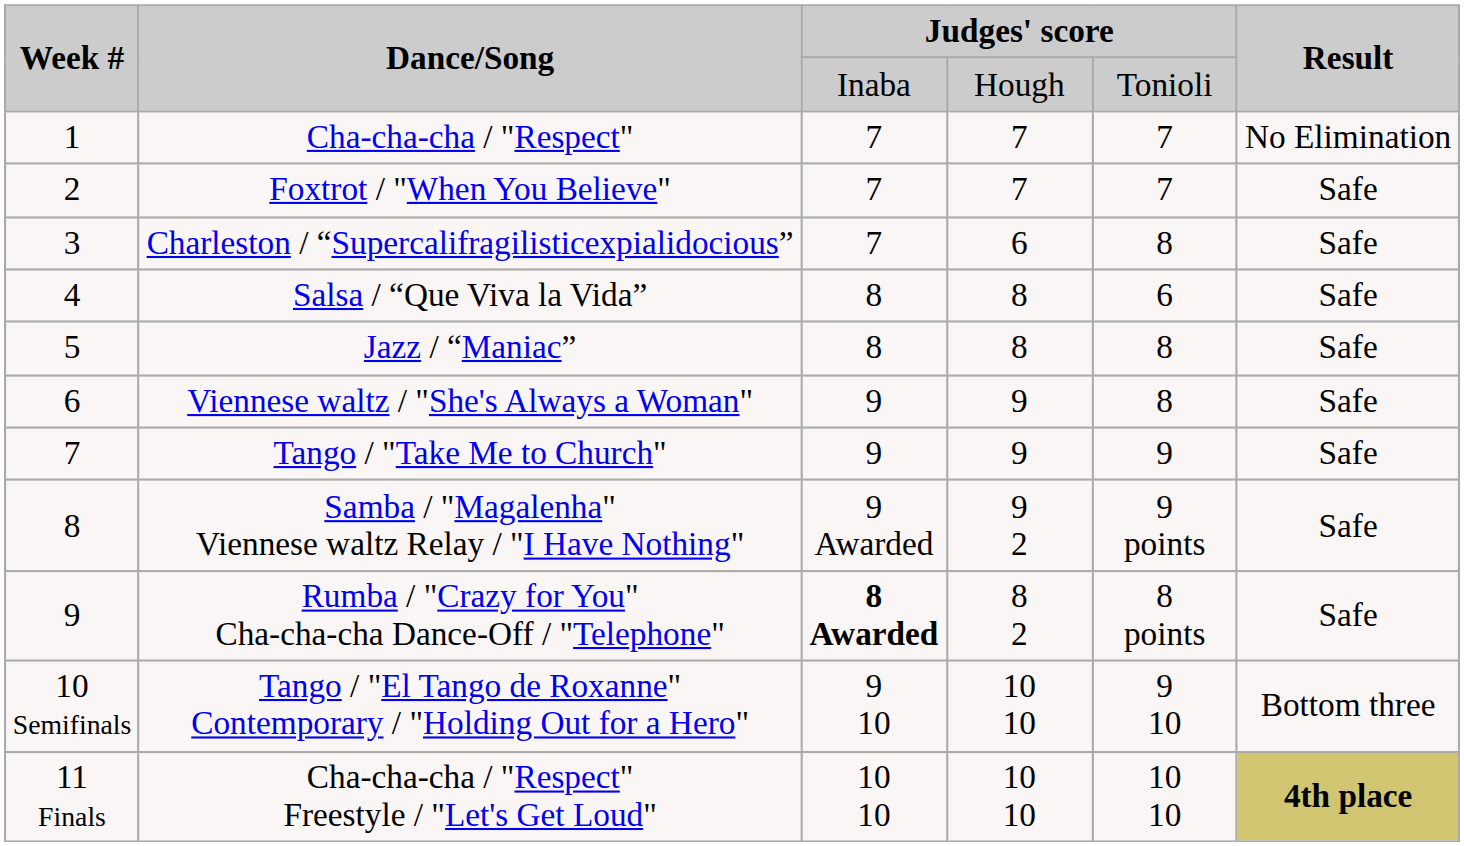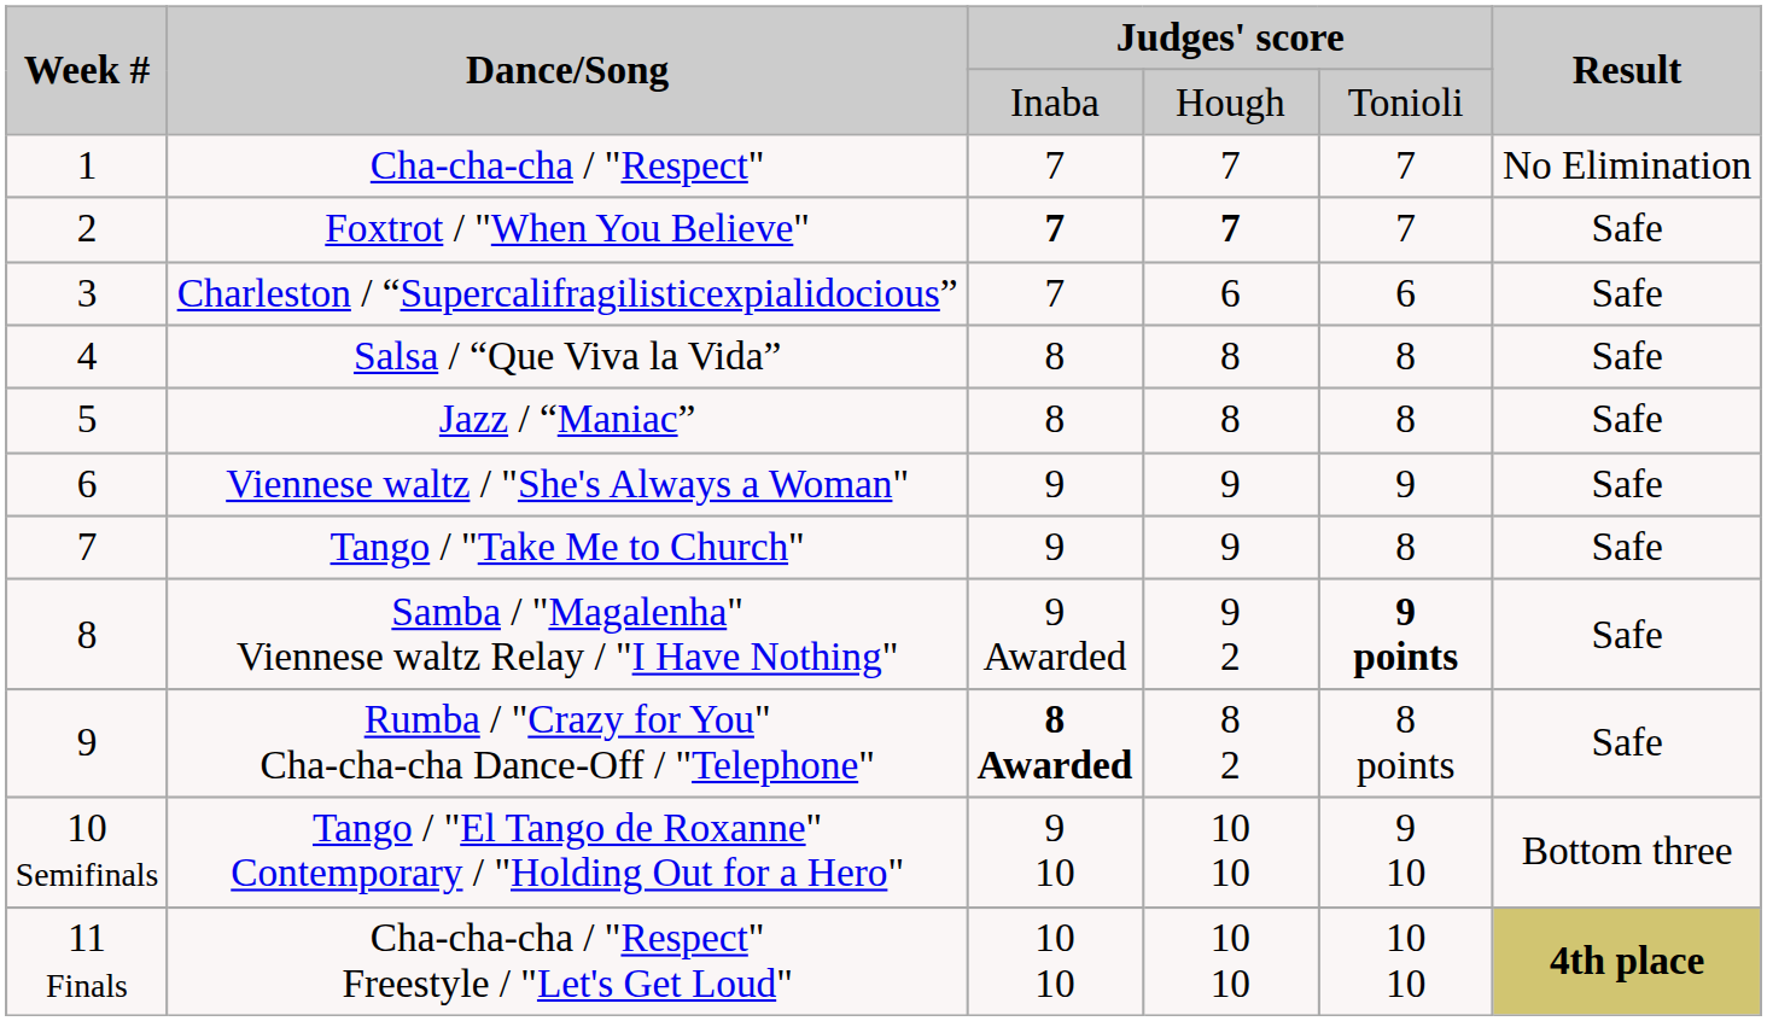Foxtrot / "When You Believe" | column 3: normal -> bold
Foxtrot / "When You Believe" | column 4: normal -> bold
Charleston / “Supercalifragilisticexpialidocious” | column 5: 8 -> 6
Salsa / “Que Viva la Vida” | column 5: 6 -> 8
Viennese waltz / "She's Always a Woman" | column 5: 8 -> 9
Tango / "Take Me to Church" | column 5: 9 -> 8
Samba / "Magalenha" Viennese waltz Relay / "I Have Nothing" | column 5: normal -> bold
